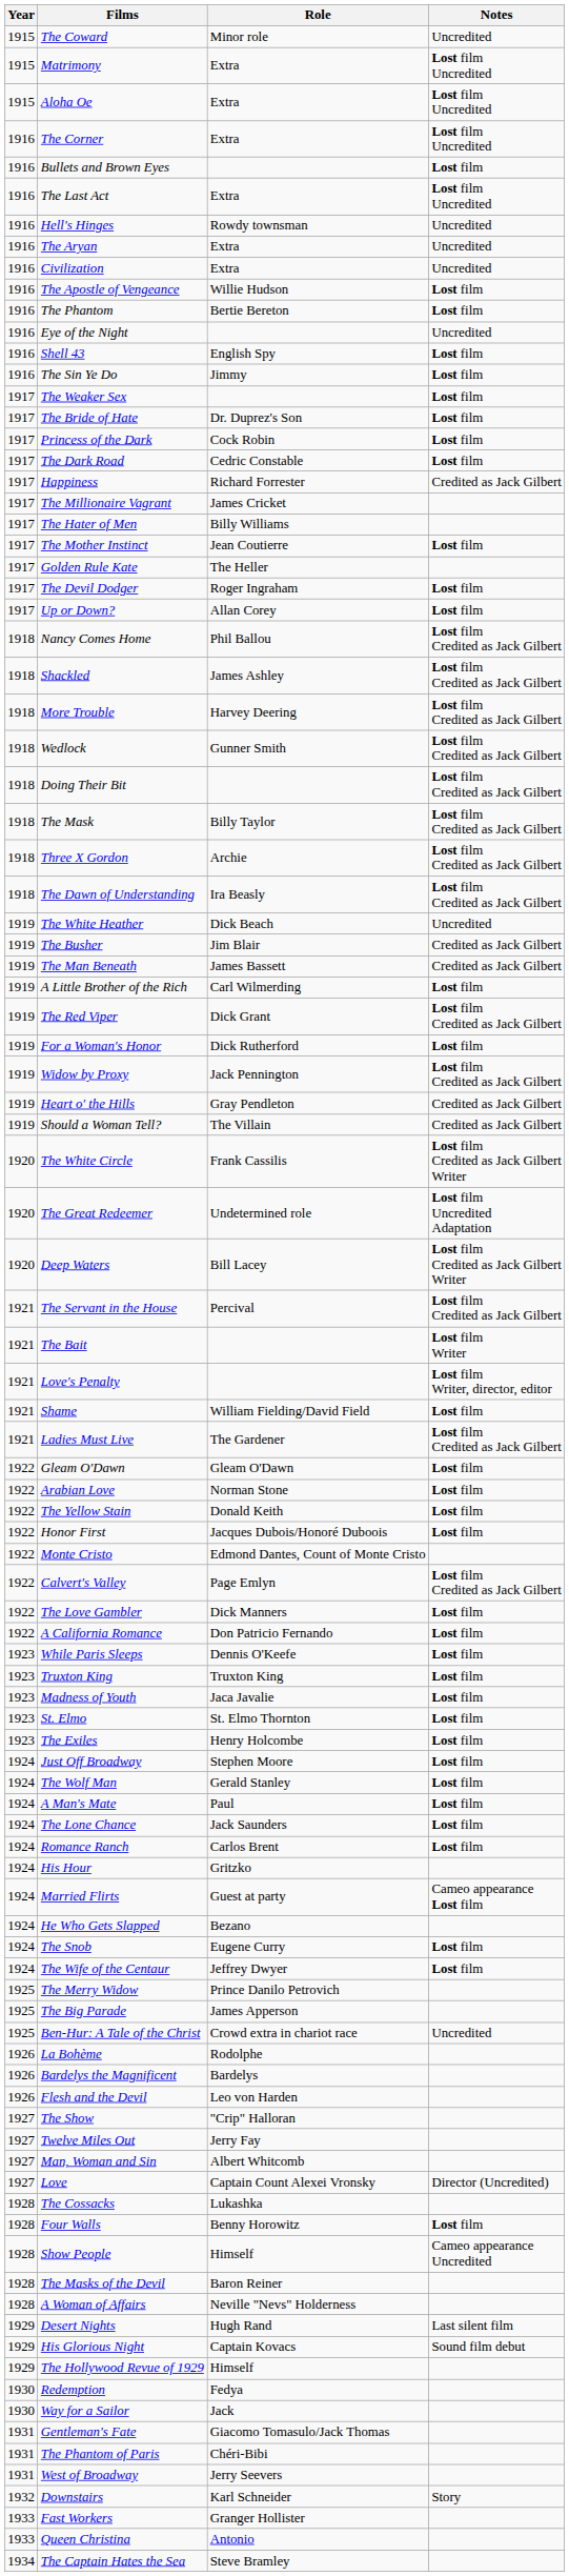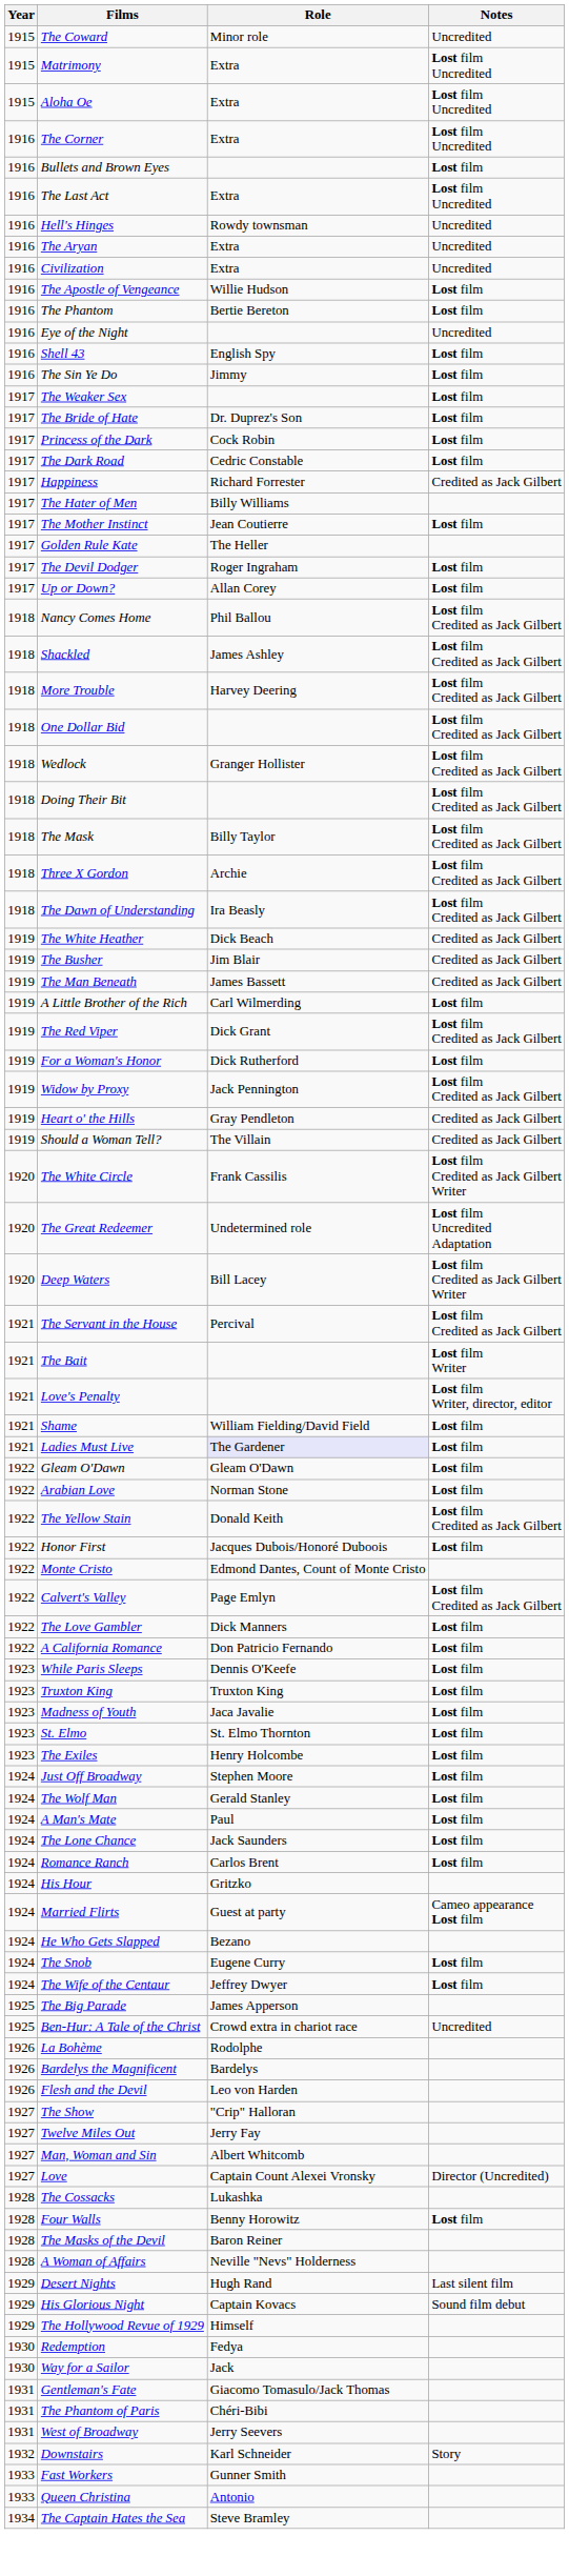- row: 1917 | The Millionaire Vagrant | James Cricket
+ row: 1918 | One Dollar Bid | Lost film Credited as Jack Gilbert
Wedlock | Role: Gunner Smith -> Granger Hollister
The White Heather | Notes: Uncredited -> Credited as Jack Gilbert
Ladies Must Live | Role: no background -> lavender background
Ladies Must Live | Notes: Lost film Credited as Jack Gilbert -> Lost film
The Yellow Stain | Notes: Lost film -> Lost film Credited as Jack Gilbert
- row: 1925 | The Merry Widow | Prince Danilo Petrovich
- row: 1928 | Show People | Himself | Cameo appearance Uncredited
Fast Workers | Role: Granger Hollister -> Gunner Smith
